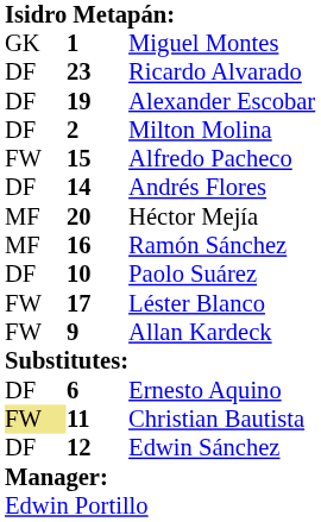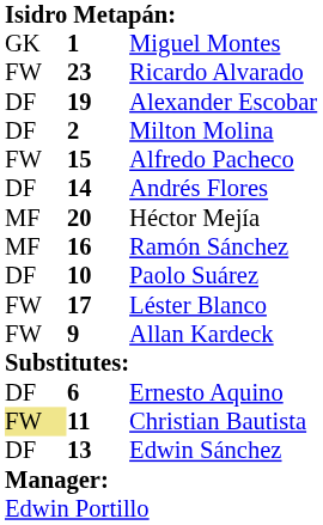Ricardo Alvarado | column 1: DF -> FW
Edwin Sánchez | column 2: 12 -> 13
